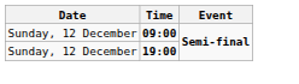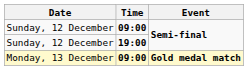+ row: Monday, 13 December | 09:00 | Gold medal match
